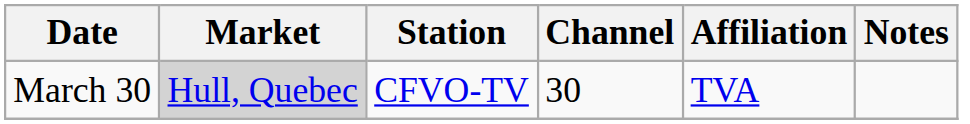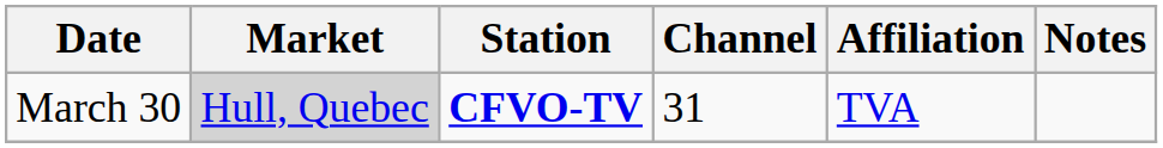March 30 | Station: normal -> bold
March 30 | Channel: 30 -> 31
